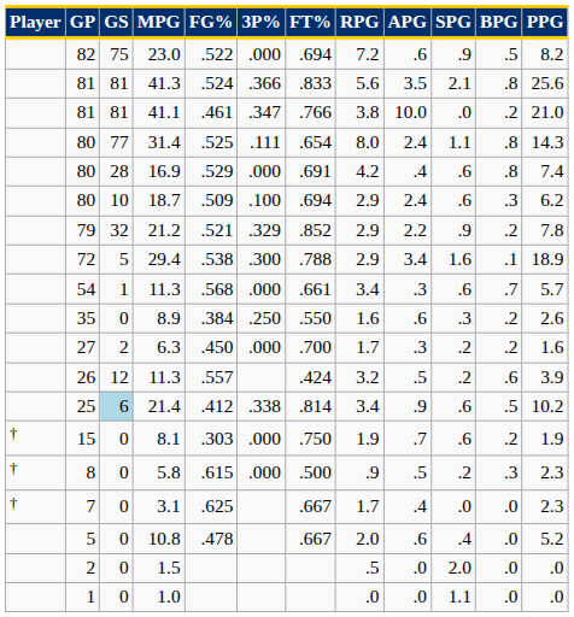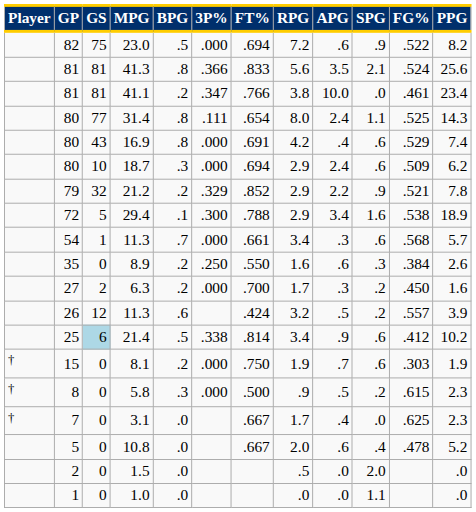columns swapped: FG% <-> BPG
41.1 | PPG: 21.0 -> 23.4
16.9 | GS: 28 -> 43
18.7 | 3P%: .100 -> .000
